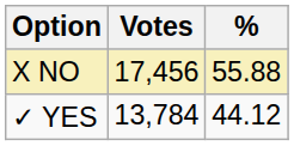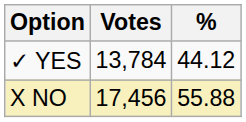rows swapped: X NO <-> ✓ YES
